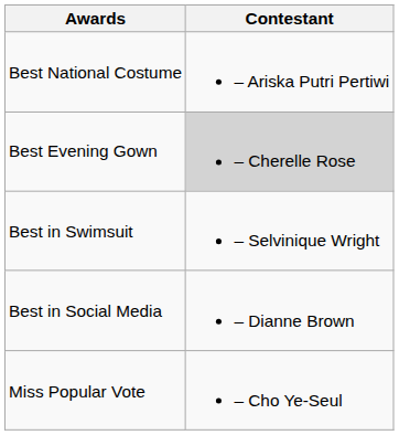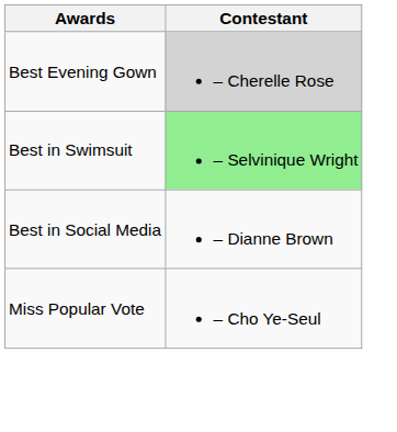- row: Best National Costume | – Ariska Putri Pertiwi
Best in Swimsuit | Contestant: no background -> lightgreen background
